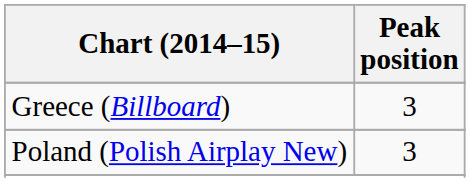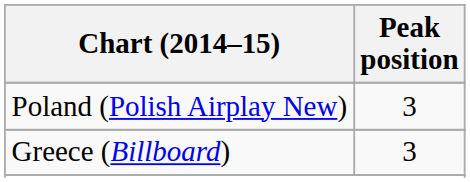rows swapped: Greece (Billboard) <-> Poland (Polish Airplay New)
